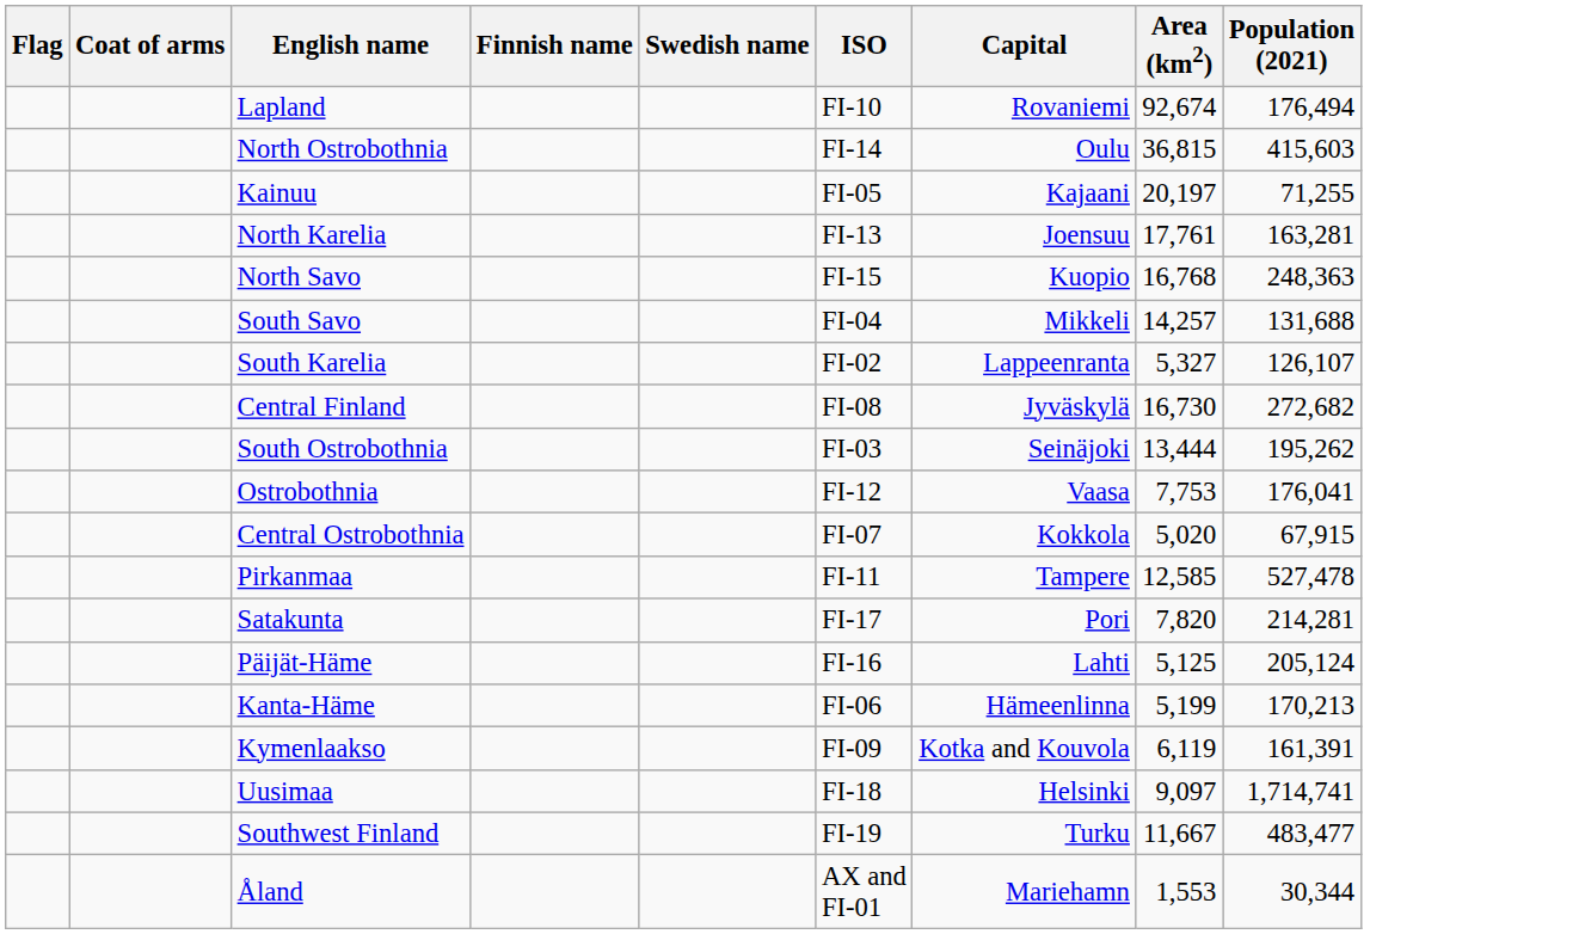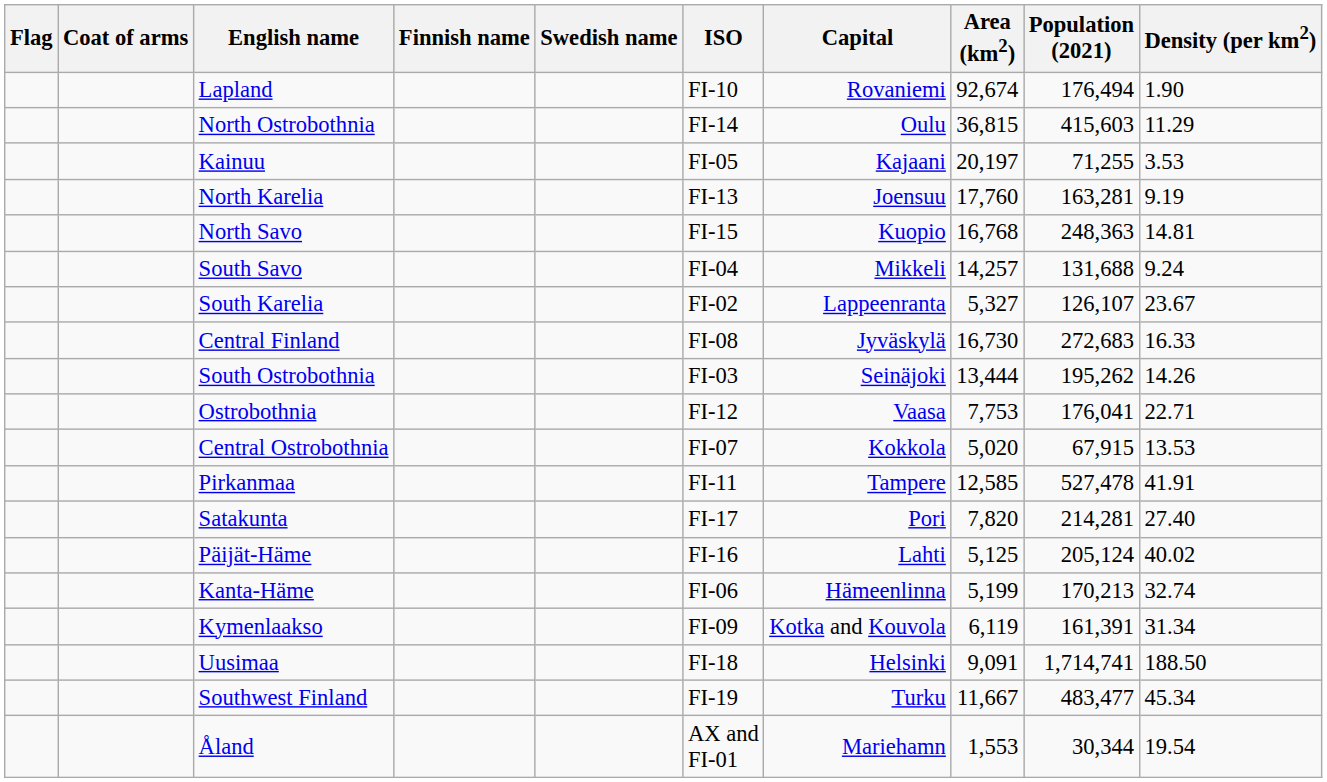+ column: Density (per km2) | 1.90 | 11.29 | 3.53 | 9.19 | 14.81 | 9.24 | 23.67 | 16.33 | 14.26 | 22.71 | 13.53 | 41.91 | 27.40 | 40.02 | 32.74 | 31.34 | 188.50 | 45.34 | 19.54
North Karelia | Area (km2): 17,761 -> 17,760
Central Finland | Population (2021): 272,682 -> 272,683
Uusimaa | Area (km2): 9,097 -> 9,091
